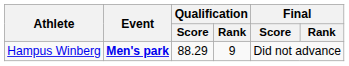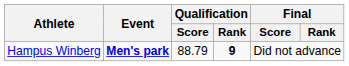Hampus Winberg | Qualification / Score: 88.29 -> 88.79
Hampus Winberg | Qualification / Rank: normal -> bold
